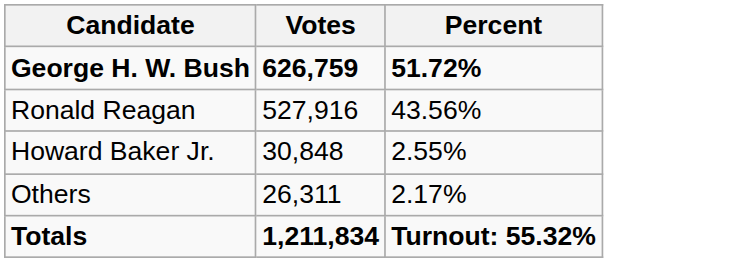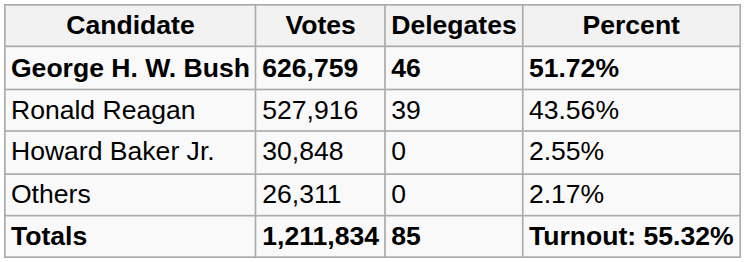+ column: Delegates | 46 | 39 | 0 | 0 | 85
